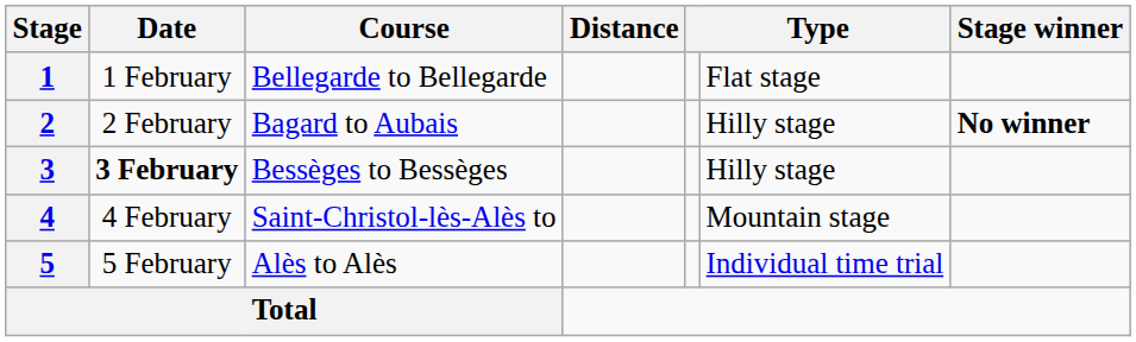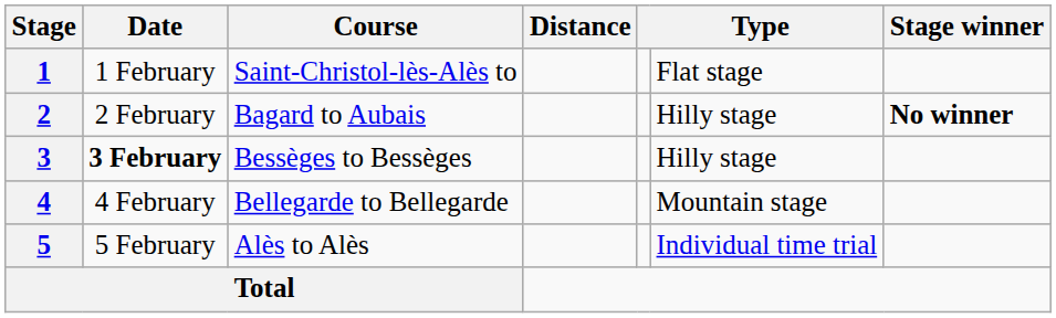1 | Course: Bellegarde to Bellegarde -> Saint-Christol-lès-Alès to
4 | Course: Saint-Christol-lès-Alès to -> Bellegarde to Bellegarde
